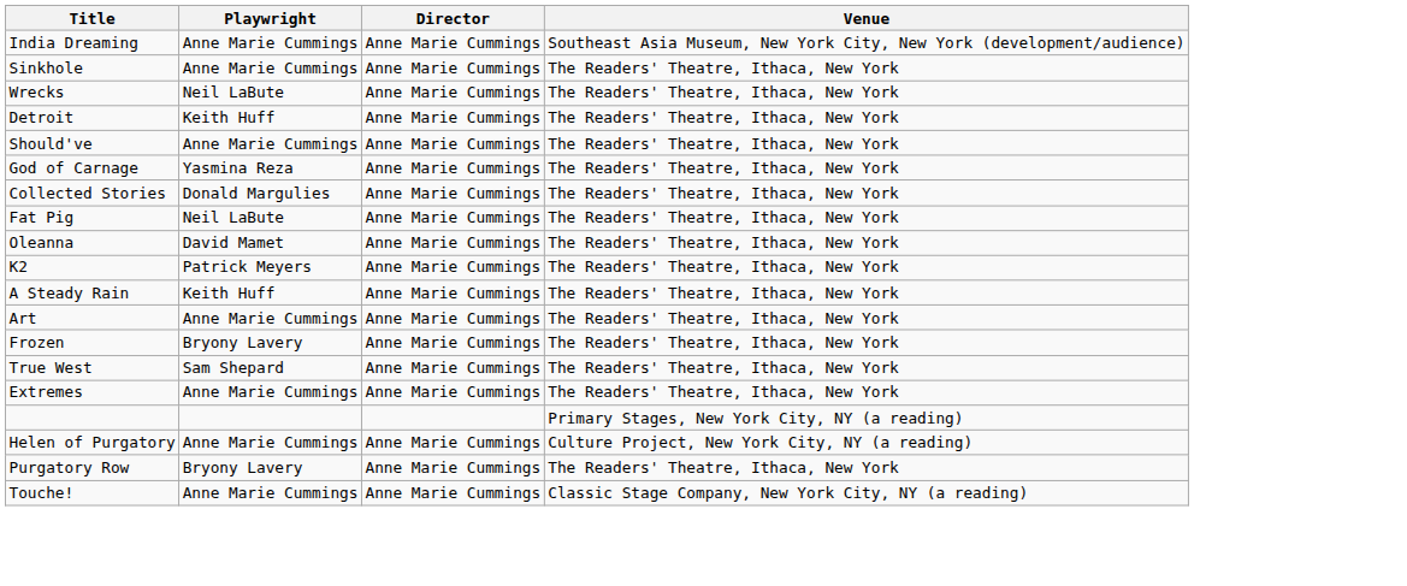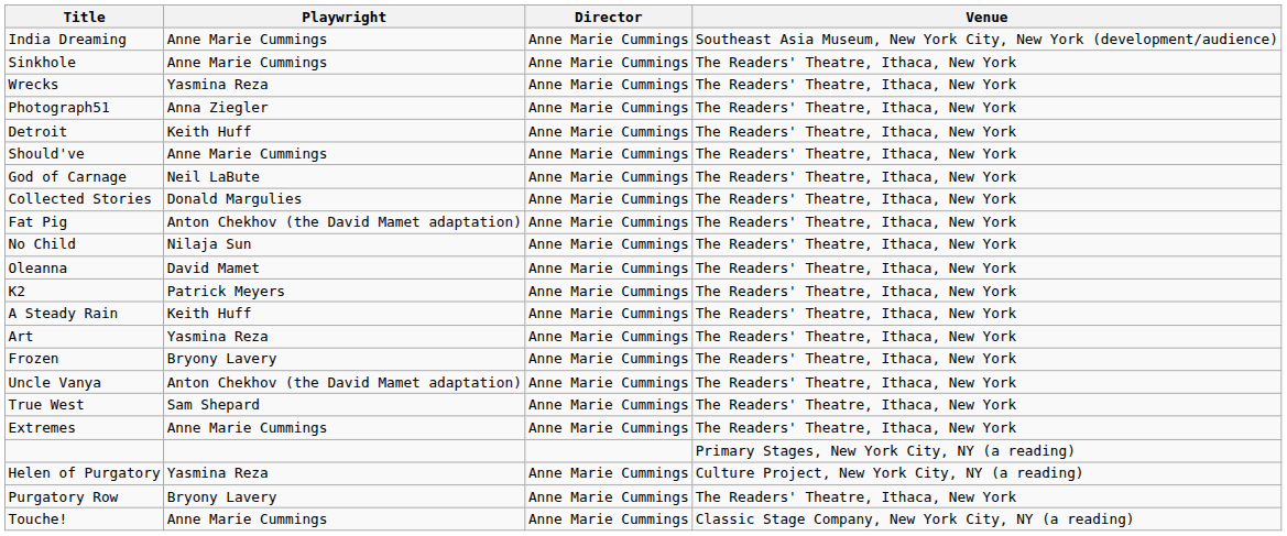Wrecks | Playwright: Neil LaBute -> Yasmina Reza
+ row: Photograph51 | Anna Ziegler | Anne Marie Cummings | The Readers' Theatre, Ithaca, New York
God of Carnage | Playwright: Yasmina Reza -> Neil LaBute
Fat Pig | Playwright: Neil LaBute -> Anton Chekhov (the David Mamet adaptation)
+ row: No Child | Nilaja Sun | Anne Marie Cummings | The Readers' Theatre, Ithaca, New York
Art | Playwright: Anne Marie Cummings -> Yasmina Reza
+ row: Uncle Vanya | Anton Chekhov (the David Mamet adaptation) | Anne Marie Cummings | The Readers' Theatre, Ithaca, New York
Helen of Purgatory | Playwright: Anne Marie Cummings -> Yasmina Reza
